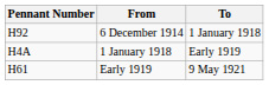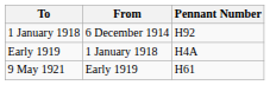columns swapped: Pennant Number <-> To
